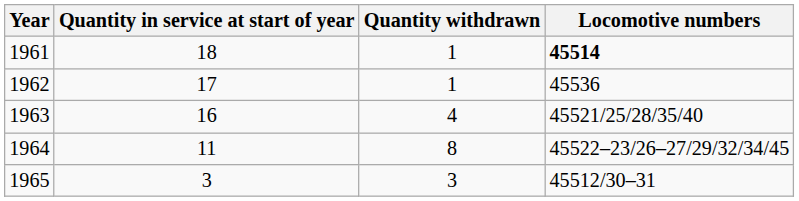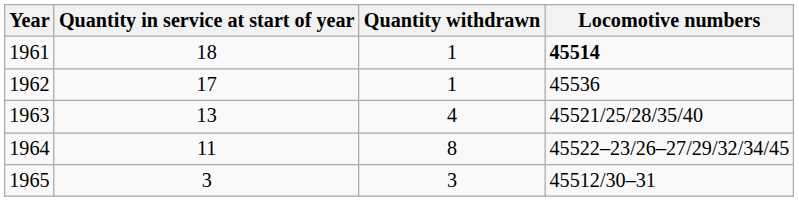1963 | Quantity in service at start of year: 16 -> 13
